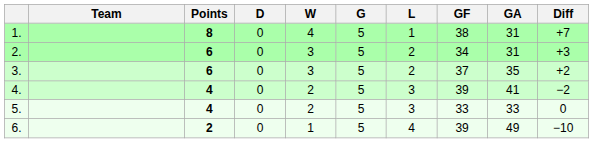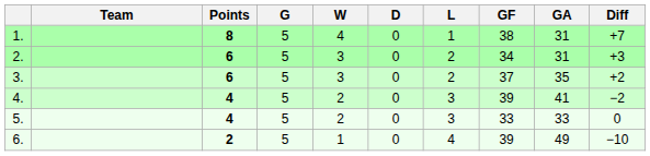columns swapped: G <-> D
